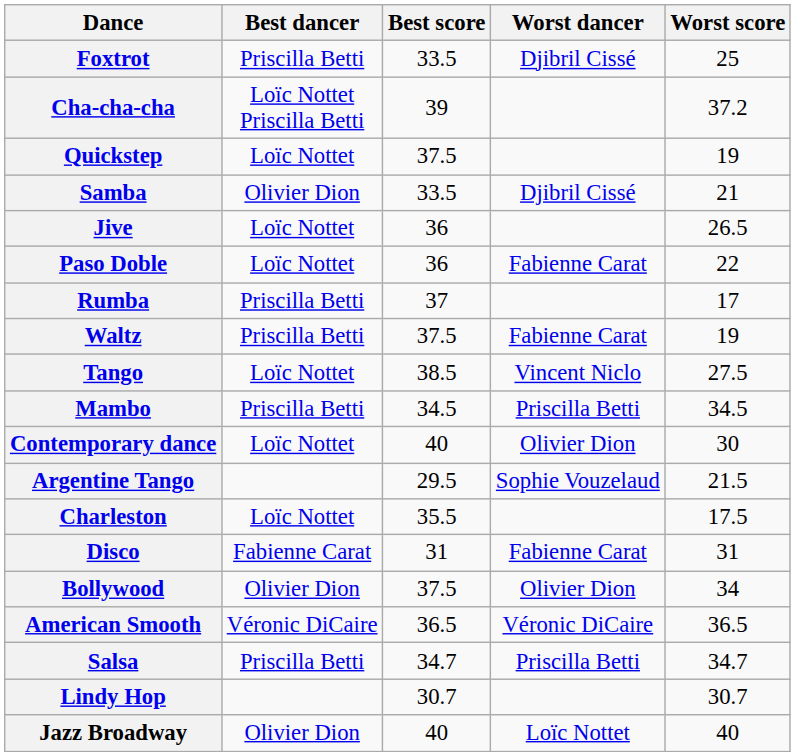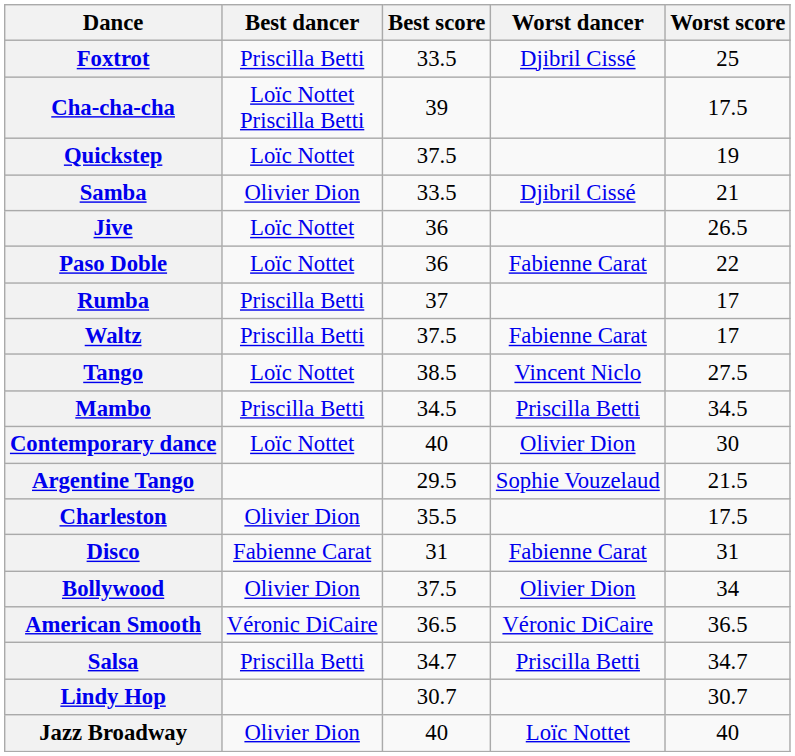Cha-cha-cha | Worst score: 37.2 -> 17.5
Waltz | Worst score: 19 -> 17
Charleston | Best dancer: Loïc Nottet -> Olivier Dion
